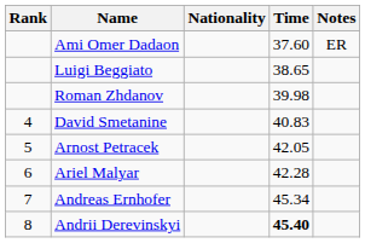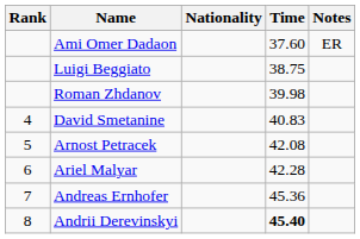Luigi Beggiato | Time: 38.65 -> 38.75
Arnost Petracek | Time: 42.05 -> 42.08
Andreas Ernhofer | Time: 45.34 -> 45.36
